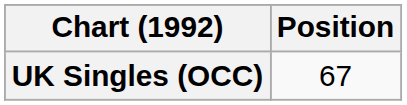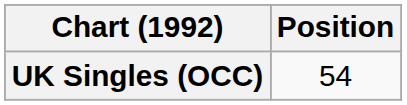UK Singles (OCC) | Position: 67 -> 54
